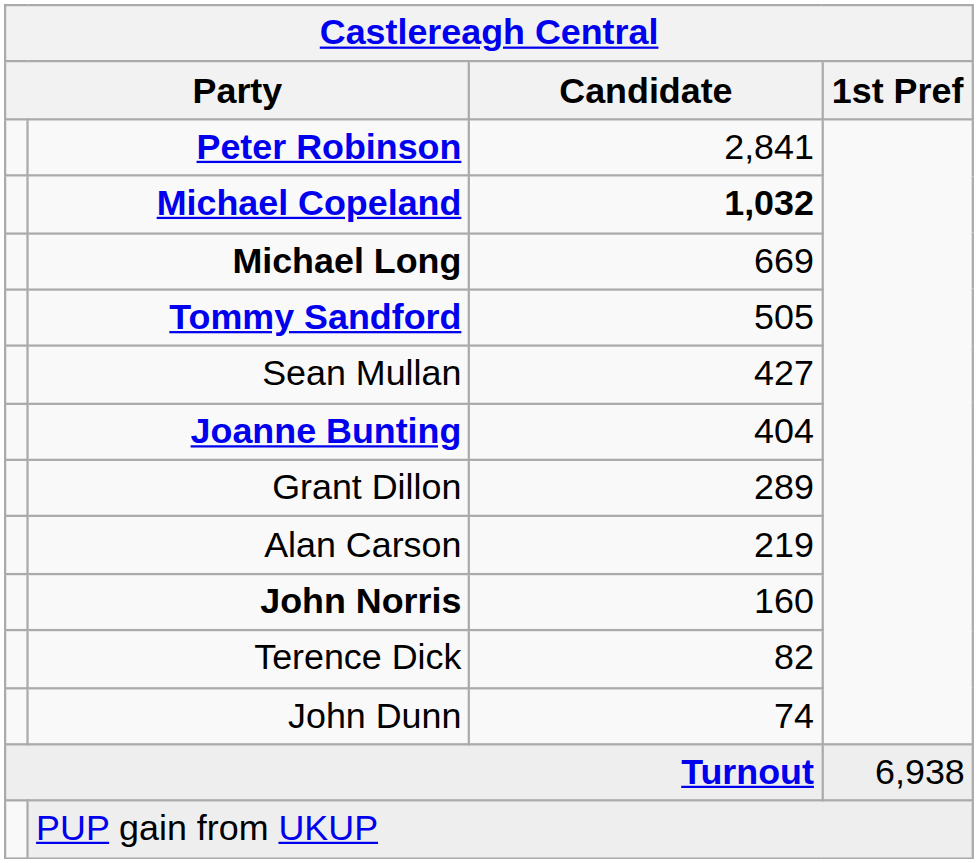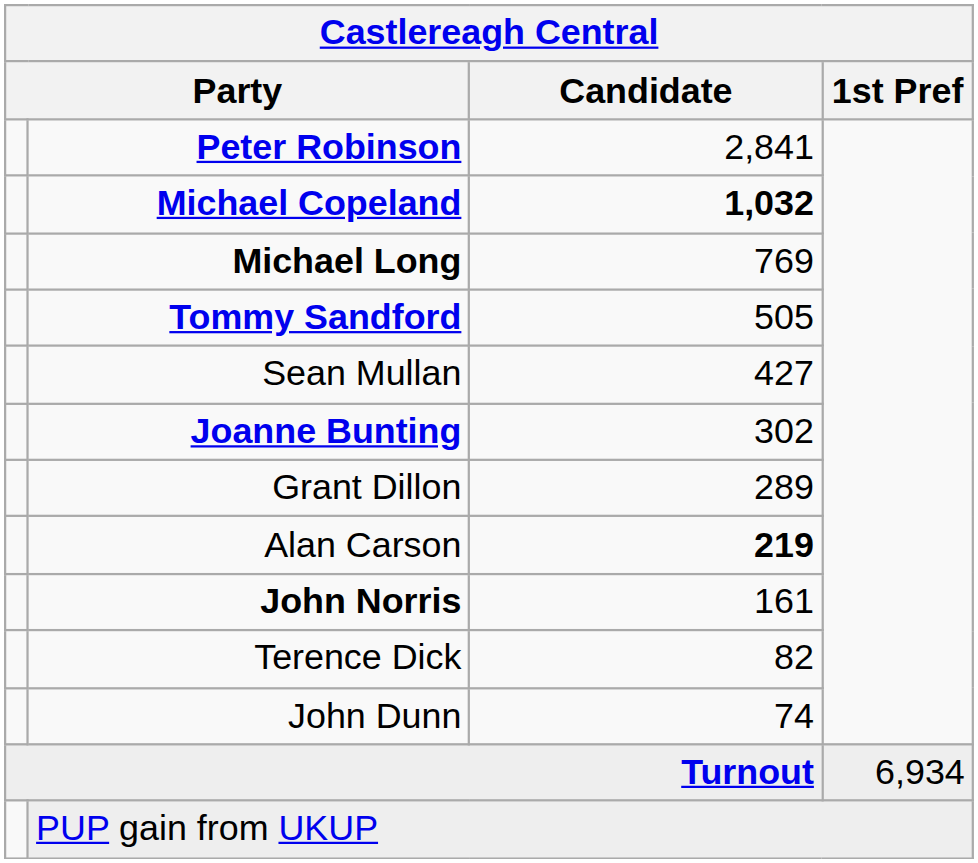Michael Long | Candidate: 669 -> 769
Joanne Bunting | Candidate: 404 -> 302
Alan Carson | Candidate: normal -> bold
John Norris | Candidate: 160 -> 161
Turnout | 1st Pref: 6,938 -> 6,934
